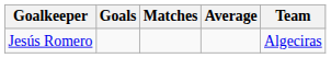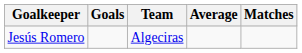columns swapped: Matches <-> Team
